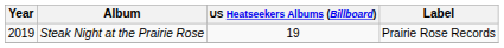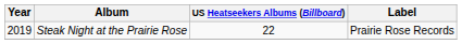Steak Night at the Prairie Rose | US Heatseekers Albums (Billboard): 19 -> 22
